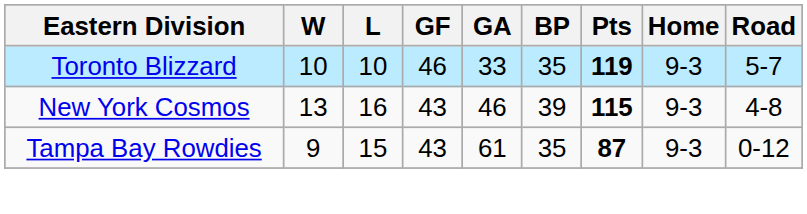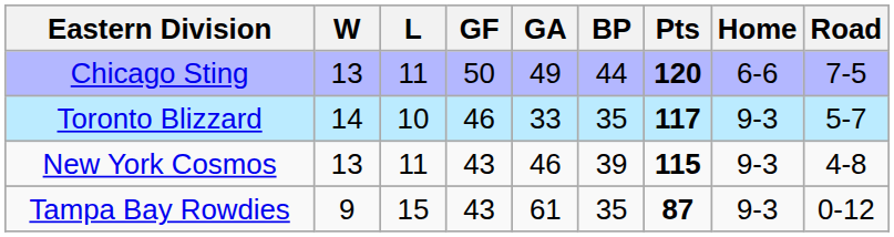+ row: Chicago Sting | 13 | 11 | 50 | 49 | 44 | 120 | 6-6 | 7-5
Toronto Blizzard | W: 10 -> 14
Toronto Blizzard | Pts: 119 -> 117
New York Cosmos | L: 16 -> 11
